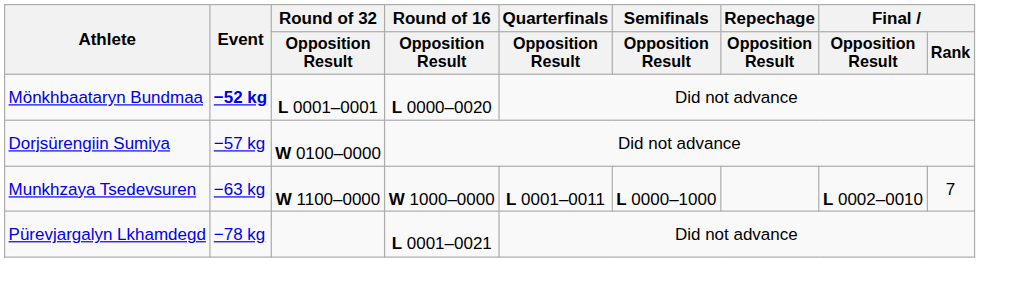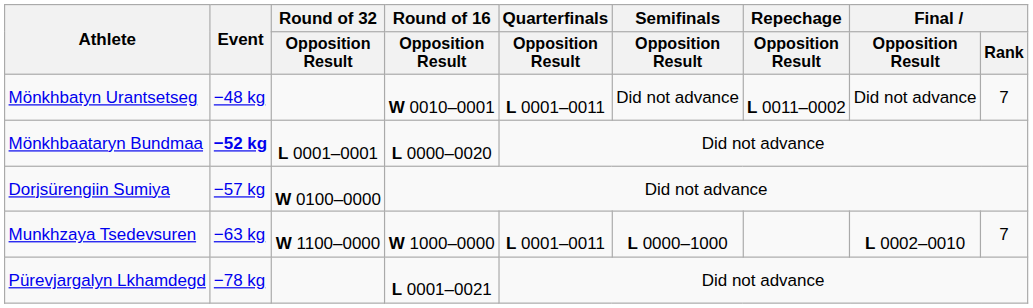+ row: Mönkhbatyn Urantsetseg | −48 kg | W 0010–0001 | L 0001–0011 | Did not advance | L 0011–0002 | Did not advance | 7
